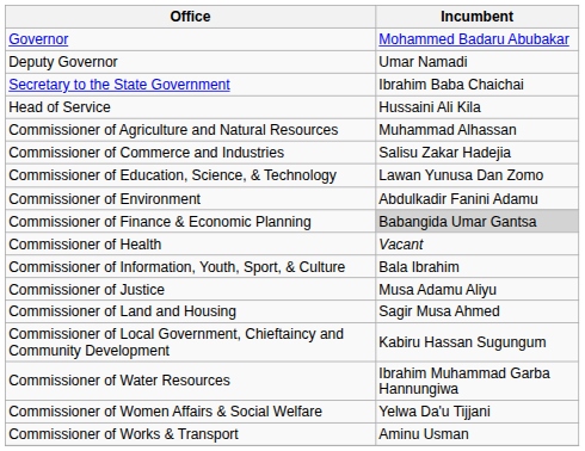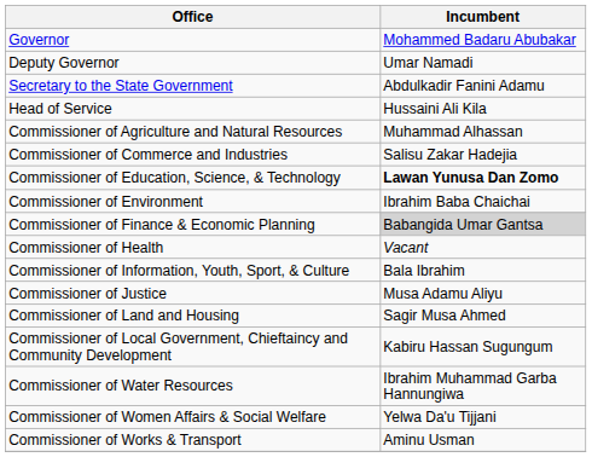Secretary to the State Government | Incumbent: Ibrahim Baba Chaichai -> Abdulkadir Fanini Adamu
Commissioner of Education, Science, & Technology | Incumbent: normal -> bold
Commissioner of Environment | Incumbent: Abdulkadir Fanini Adamu -> Ibrahim Baba Chaichai
